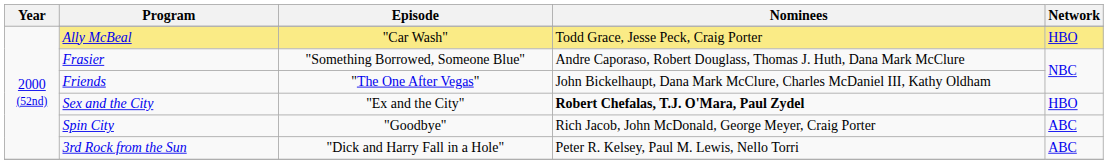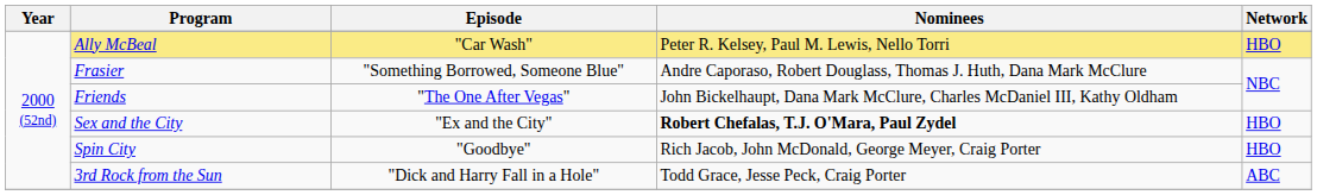Ally McBeal | Nominees: Todd Grace, Jesse Peck, Craig Porter -> Peter R. Kelsey, Paul M. Lewis, Nello Torri
Spin City | Network: ABC -> HBO
3rd Rock from the Sun | Nominees: Peter R. Kelsey, Paul M. Lewis, Nello Torri -> Todd Grace, Jesse Peck, Craig Porter
